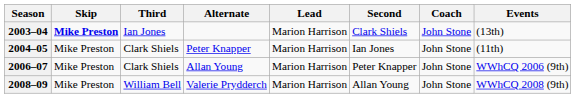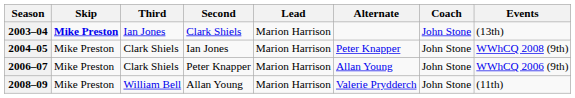columns swapped: Second <-> Alternate
2004–05 | Events: (11th) -> WWhCQ 2008 (9th)
2008–09 | Events: WWhCQ 2008 (9th) -> (11th)
